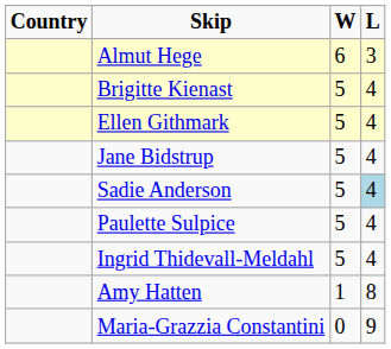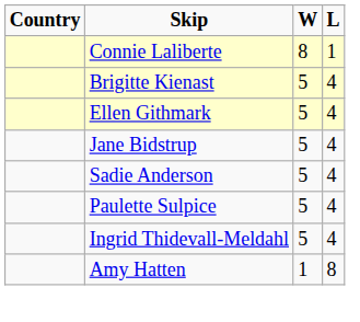+ row: Connie Laliberte | 8 | 1
- row: Almut Hege | 6 | 3
Sadie Anderson | L: lightblue background -> no background
- row: Maria-Grazzia Constantini | 0 | 9
